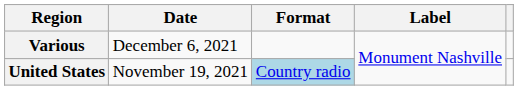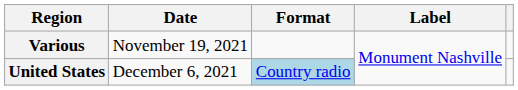Various | Date: December 6, 2021 -> November 19, 2021
United States | Date: November 19, 2021 -> December 6, 2021
